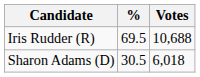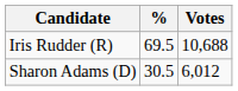Sharon Adams (D) | Votes: 6,018 -> 6,012
